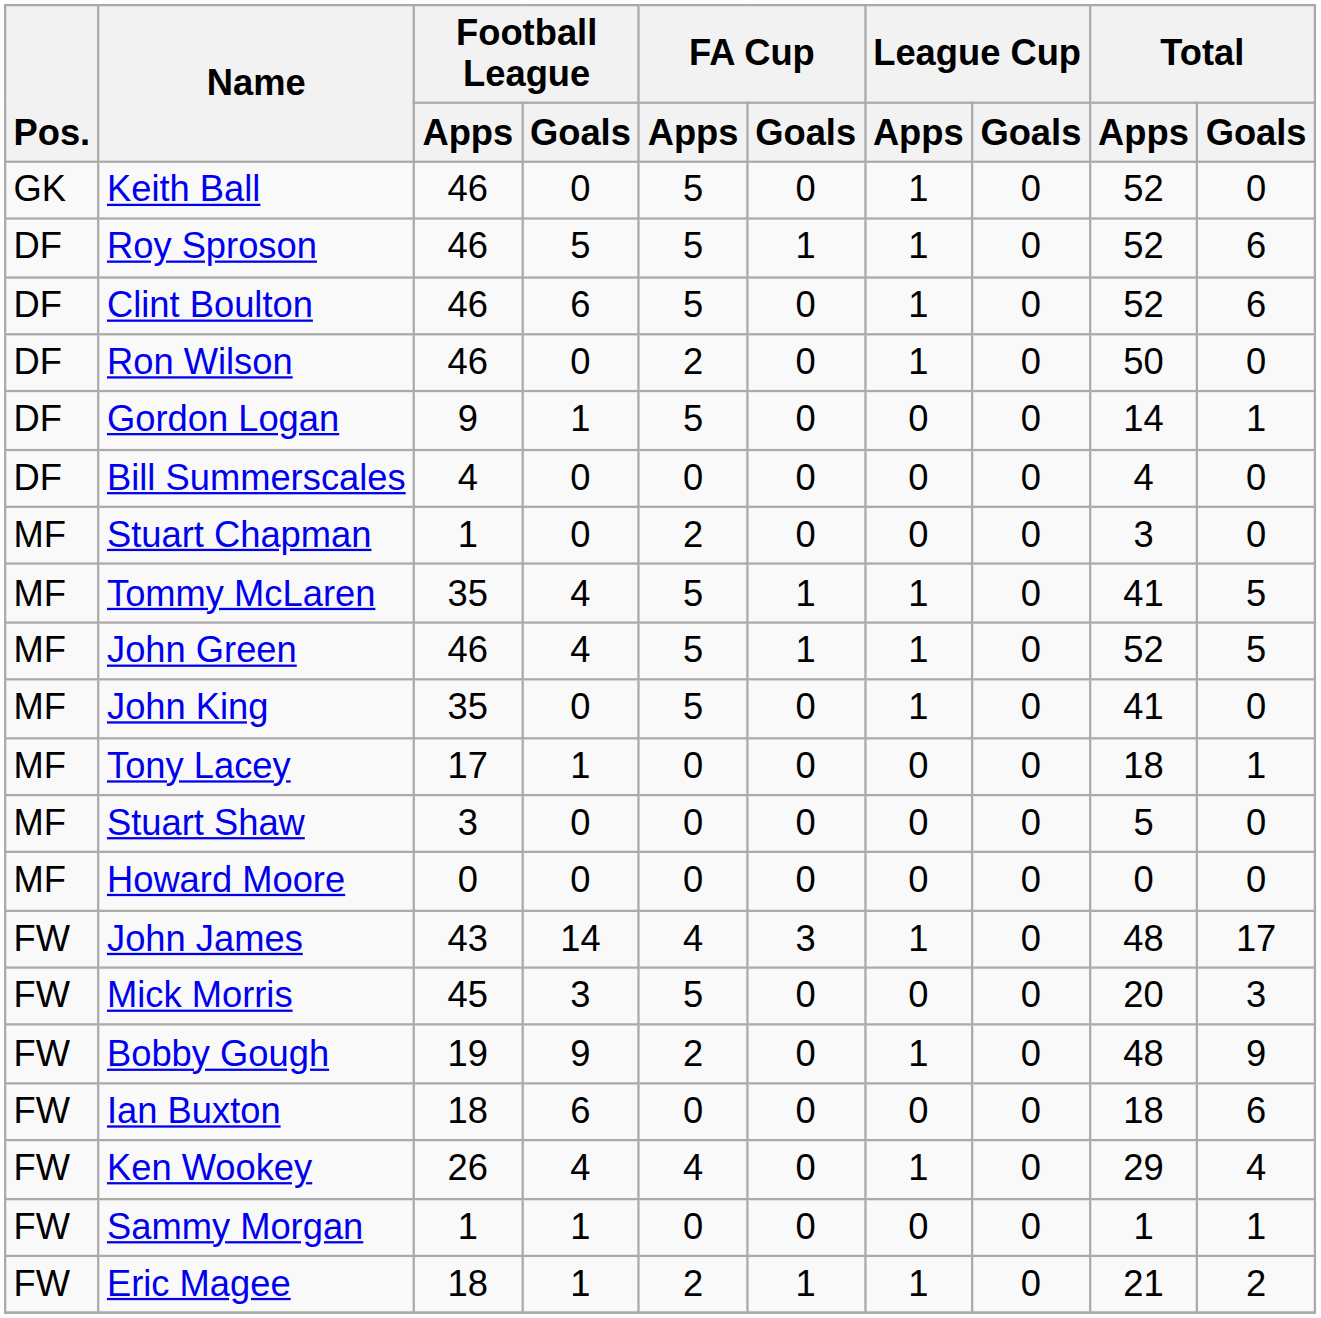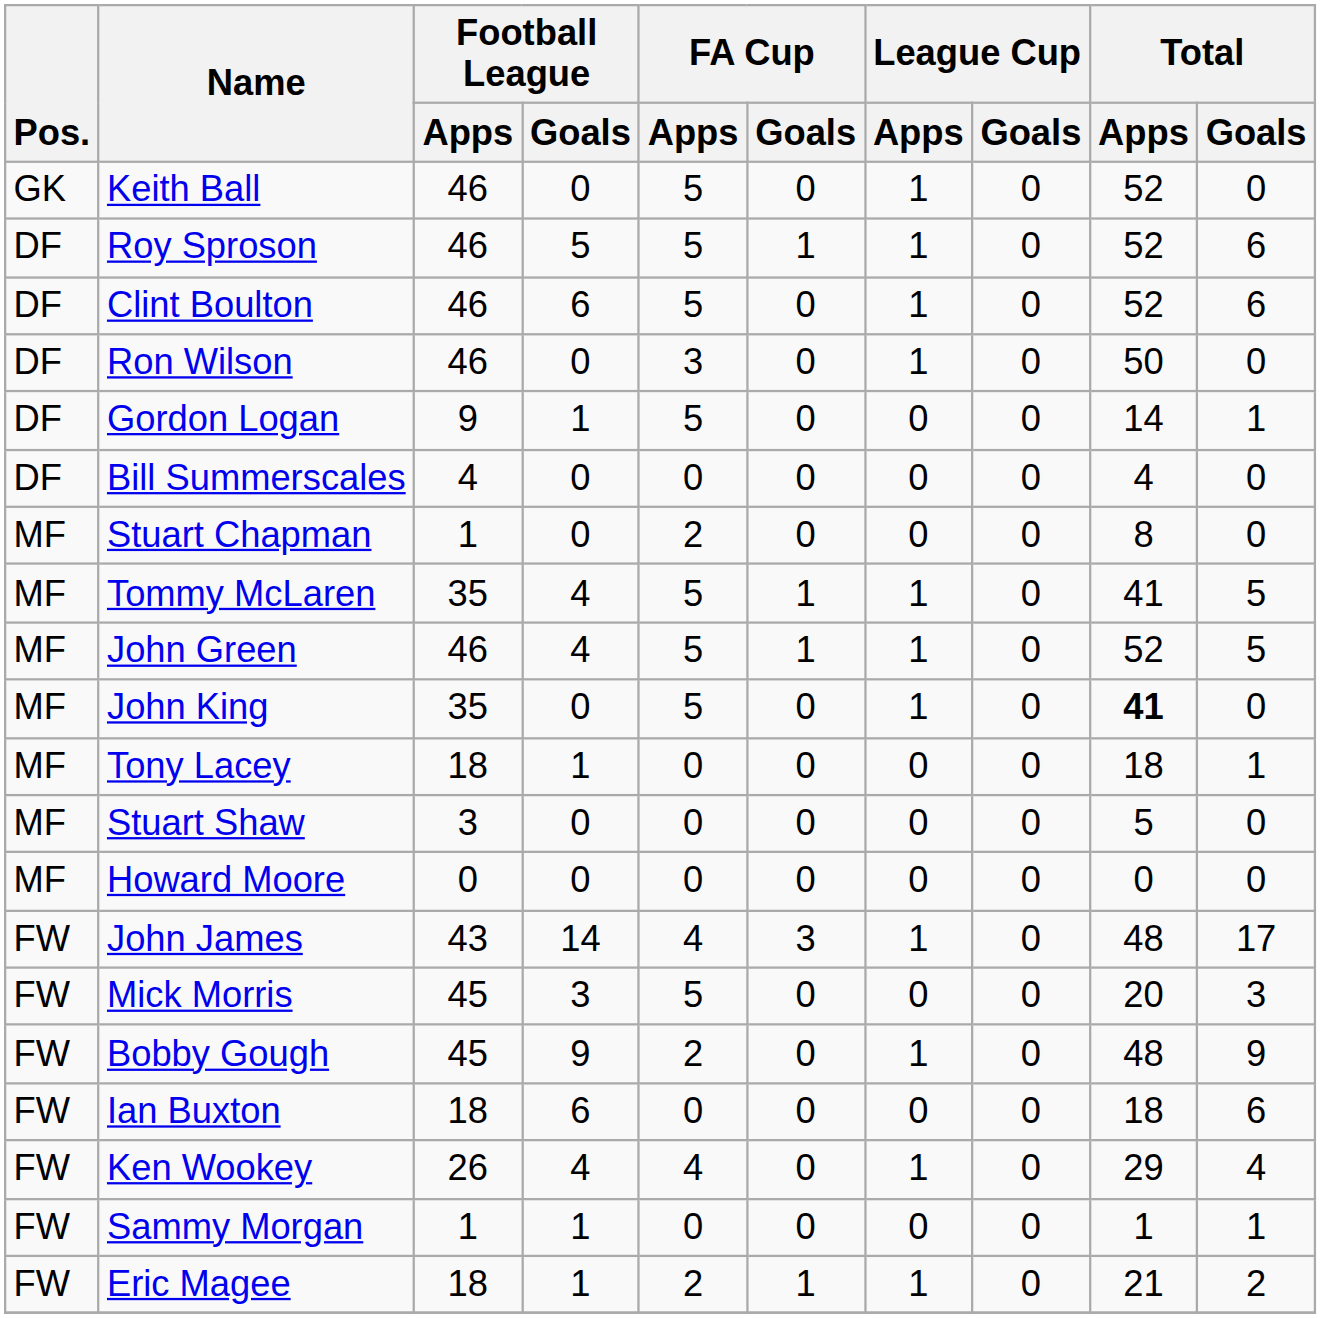Ron Wilson | FA Cup / Apps: 2 -> 3
Stuart Chapman | Total / Apps: 3 -> 8
John King | Total / Apps: normal -> bold
Tony Lacey | Football League / Apps: 17 -> 18
Bobby Gough | Football League / Apps: 19 -> 45
